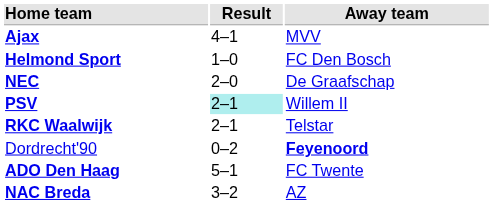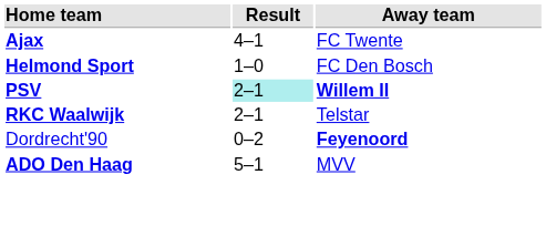Ajax | Away team: MVV -> FC Twente
- row: NEC | 2–0 | De Graafschap
PSV | Away team: normal -> bold
ADO Den Haag | Away team: FC Twente -> MVV
- row: NAC Breda | 3–2 | AZ
